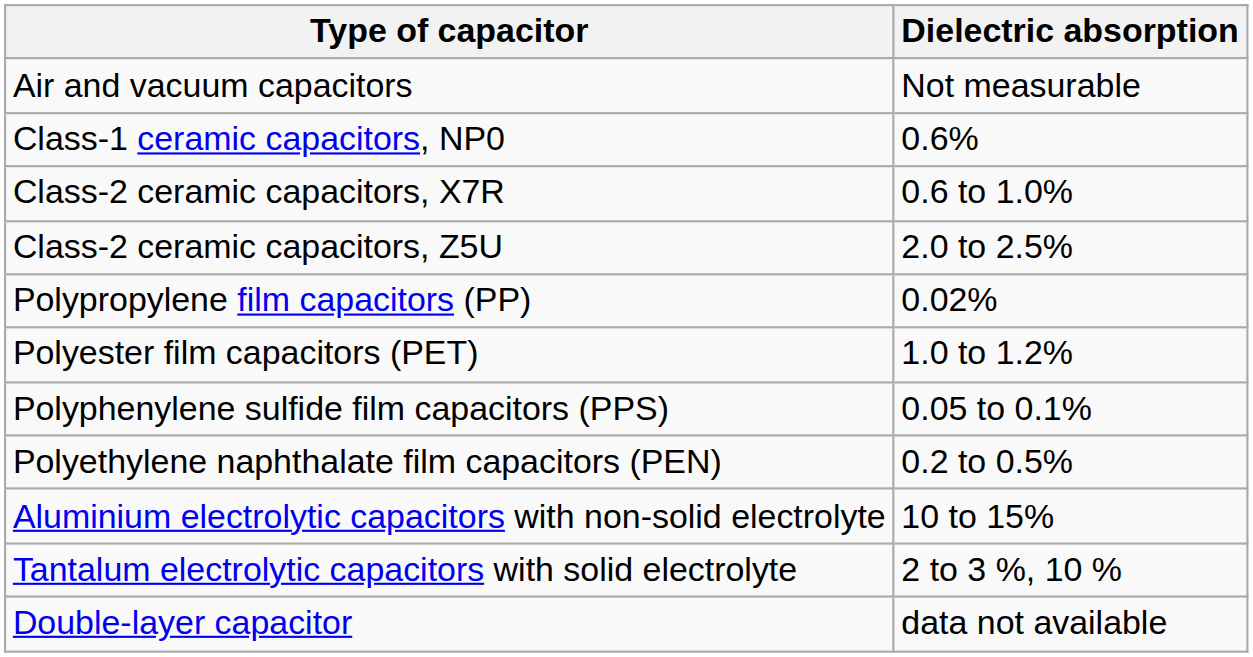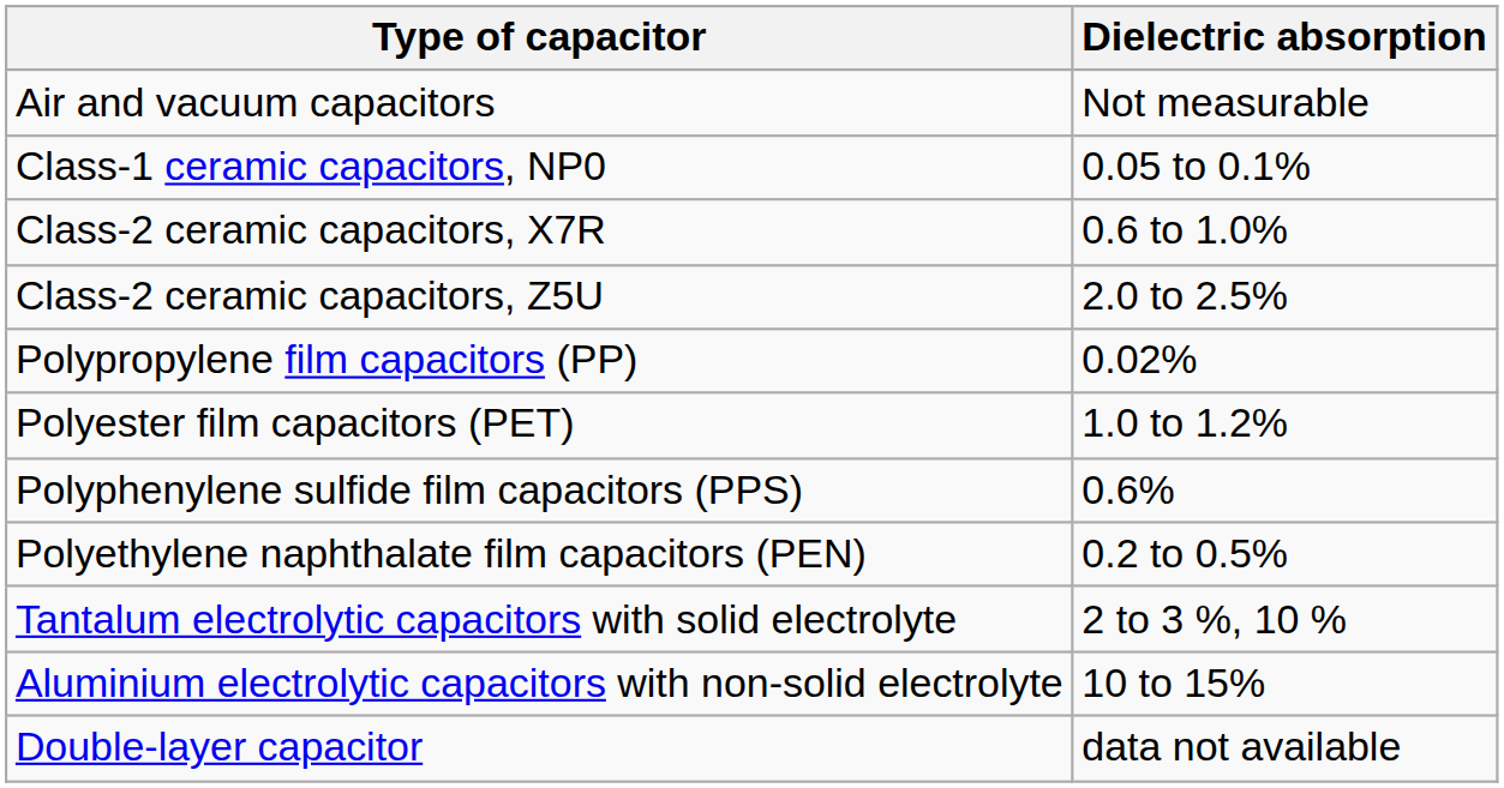Class-1 ceramic capacitors, NP0 | Dielectric absorption: 0.6% -> 0.05 to 0.1%
Polyphenylene sulfide film capacitors (PPS) | Dielectric absorption: 0.05 to 0.1% -> 0.6%
rows swapped: Tantalum electrolytic capacitors with solid electrolyte <-> Aluminium electrolytic capacitors with non-solid electrolyte
